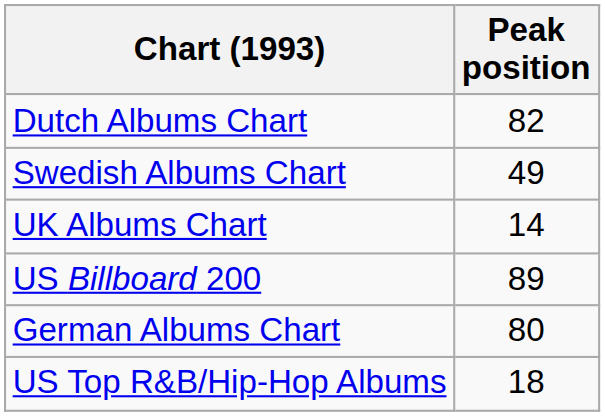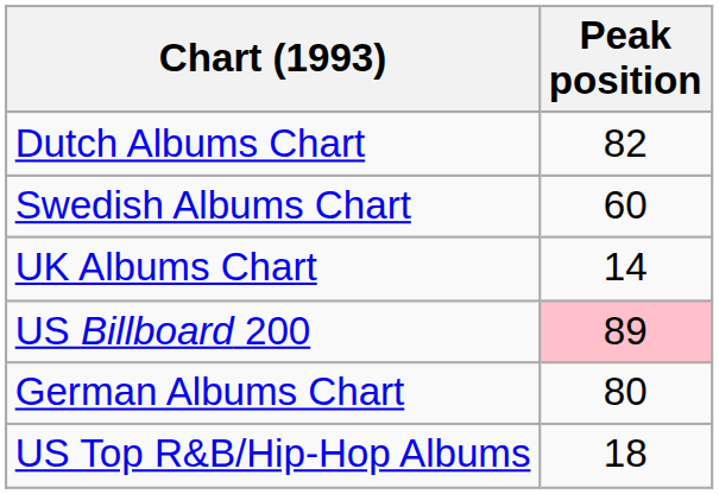Swedish Albums Chart | Peak position: 49 -> 60
US Billboard 200 | Peak position: no background -> pink background
